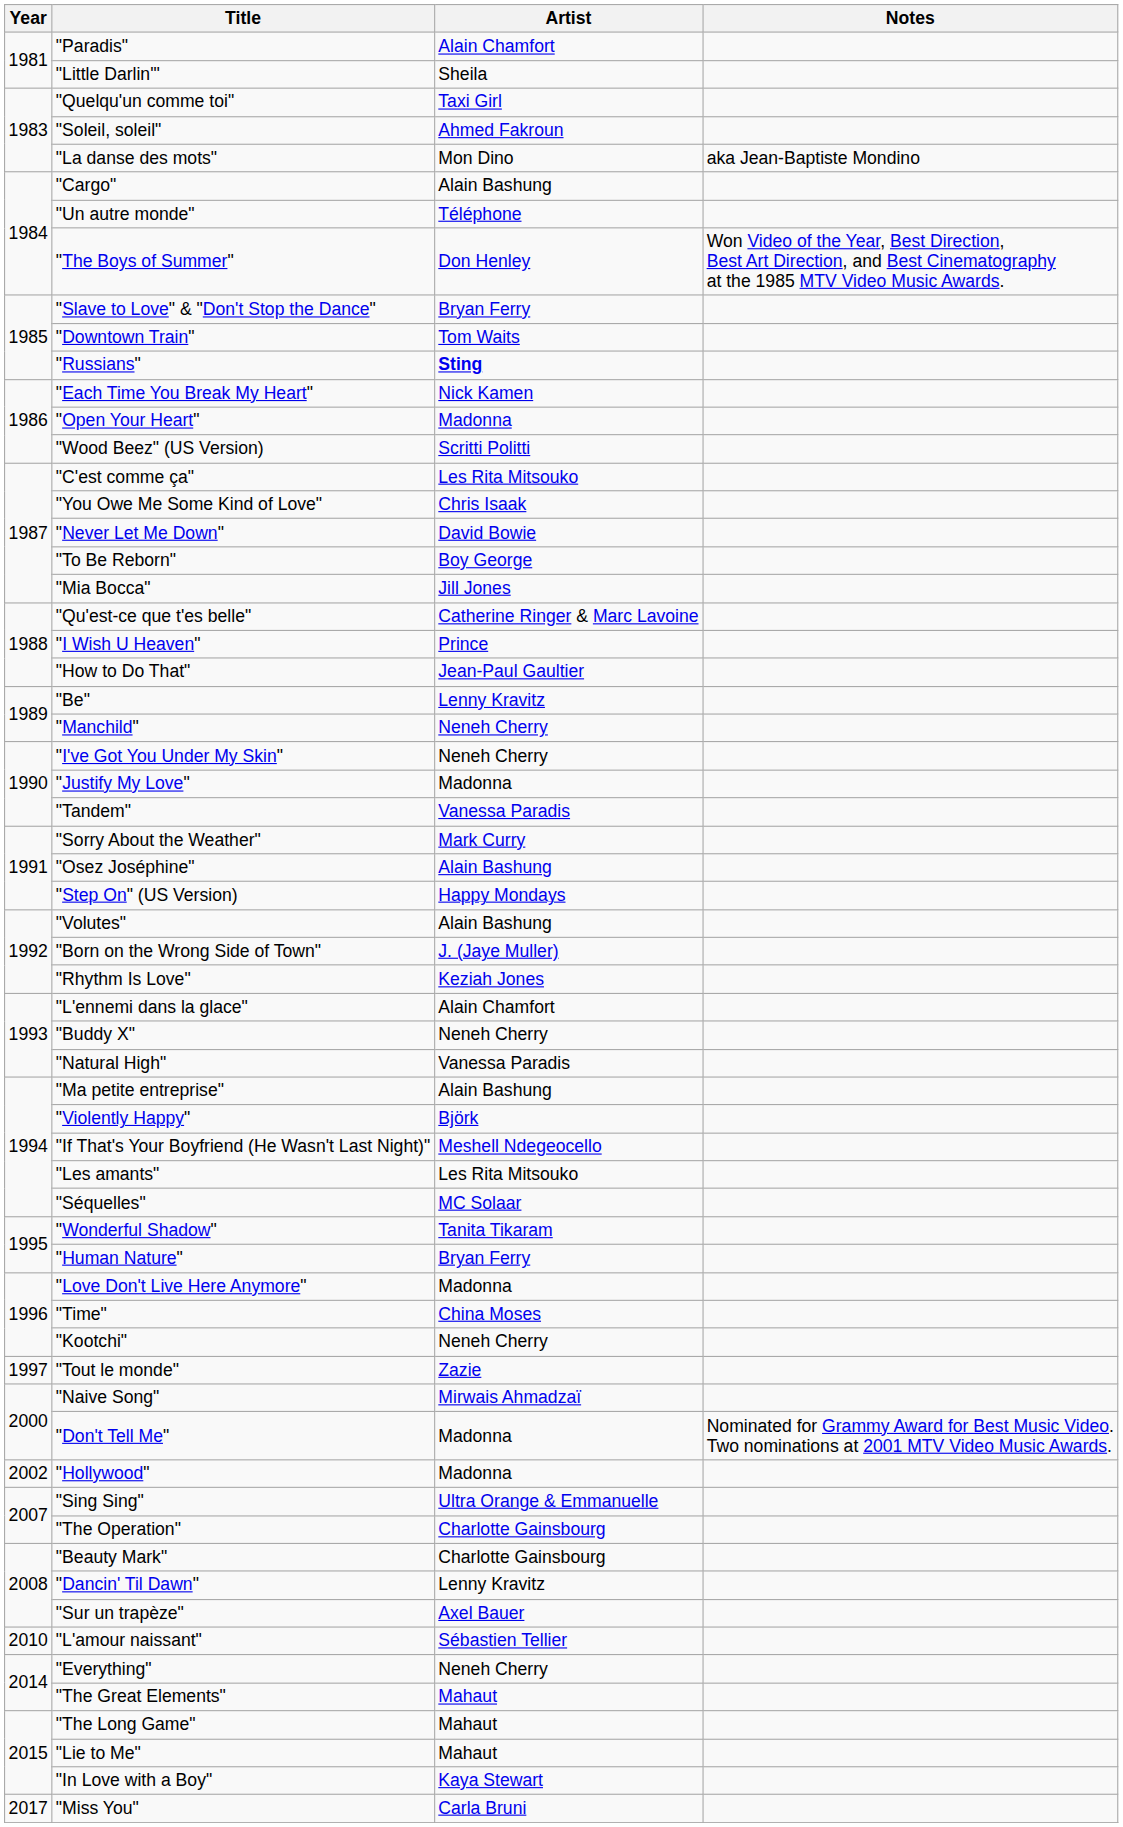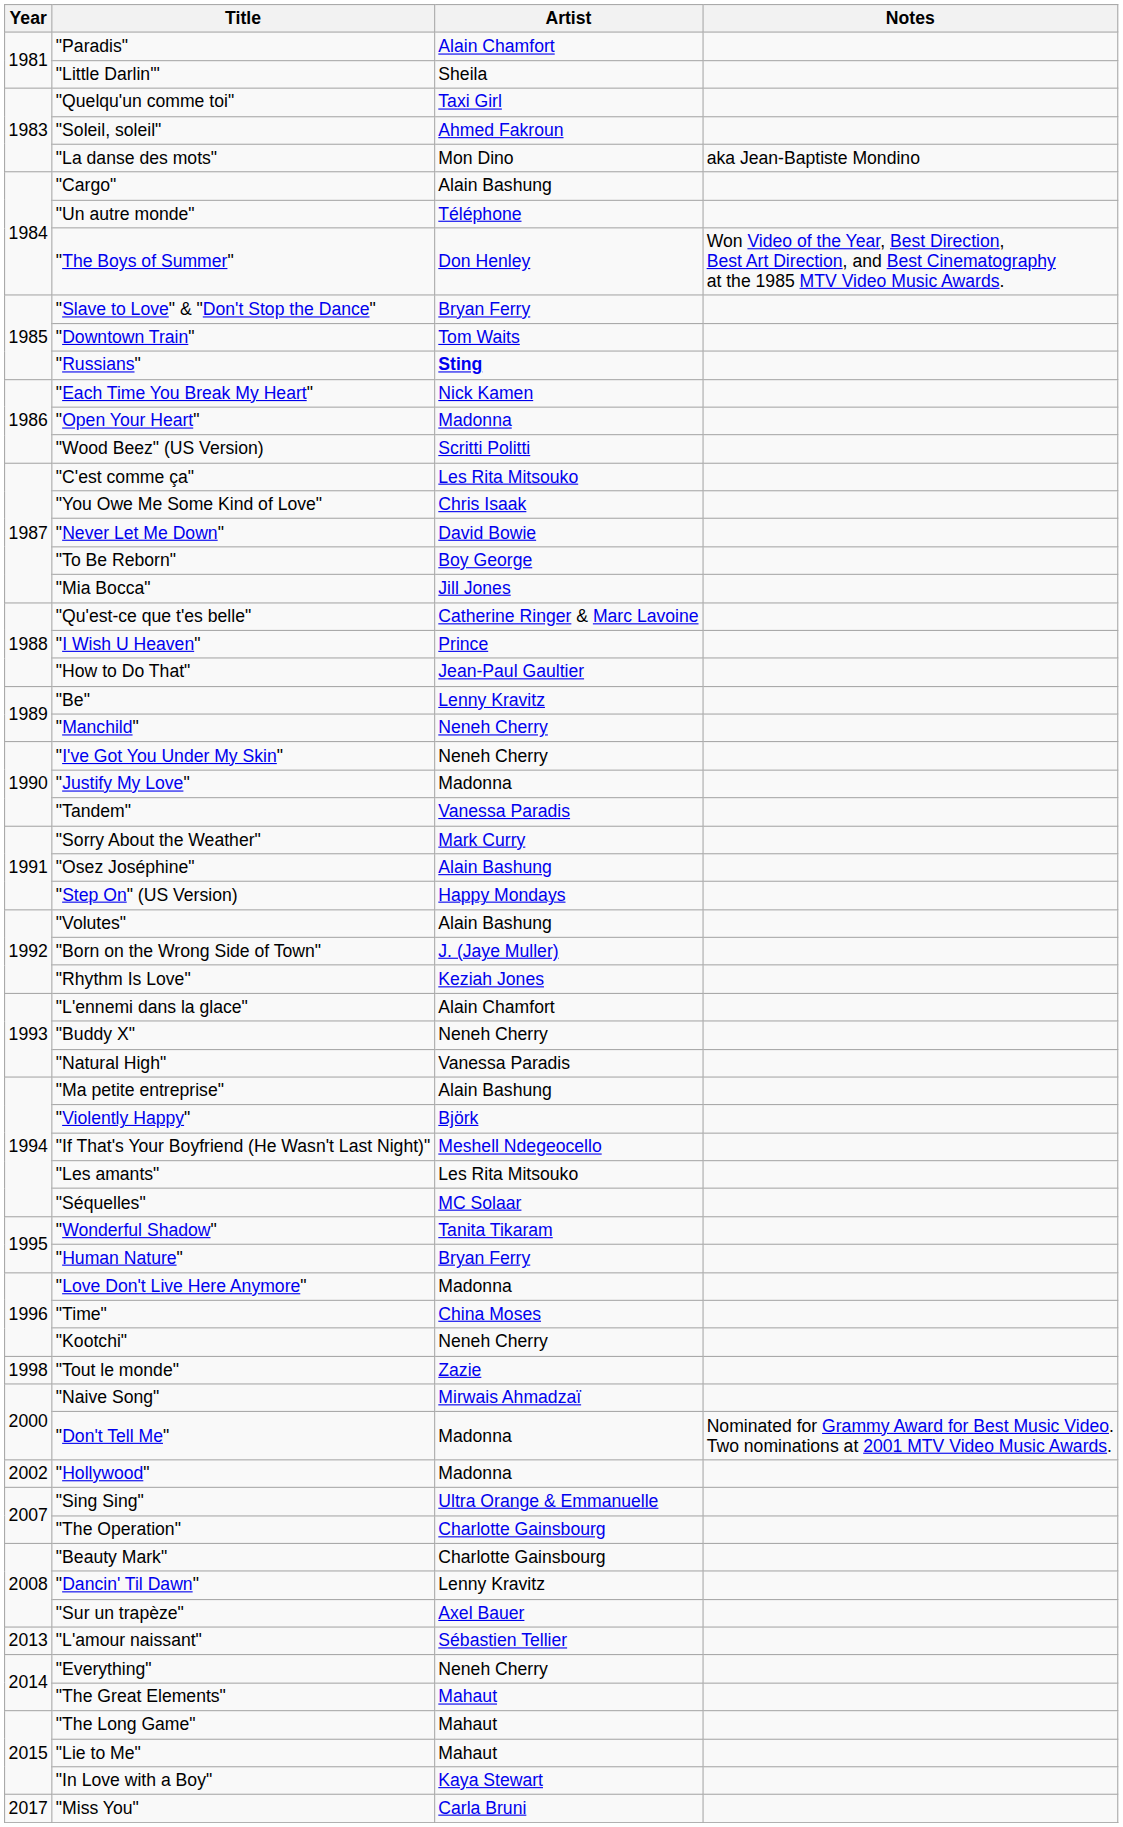"Tout le monde" | Year: 1997 -> 1998
"L'amour naissant" | Year: 2010 -> 2013
